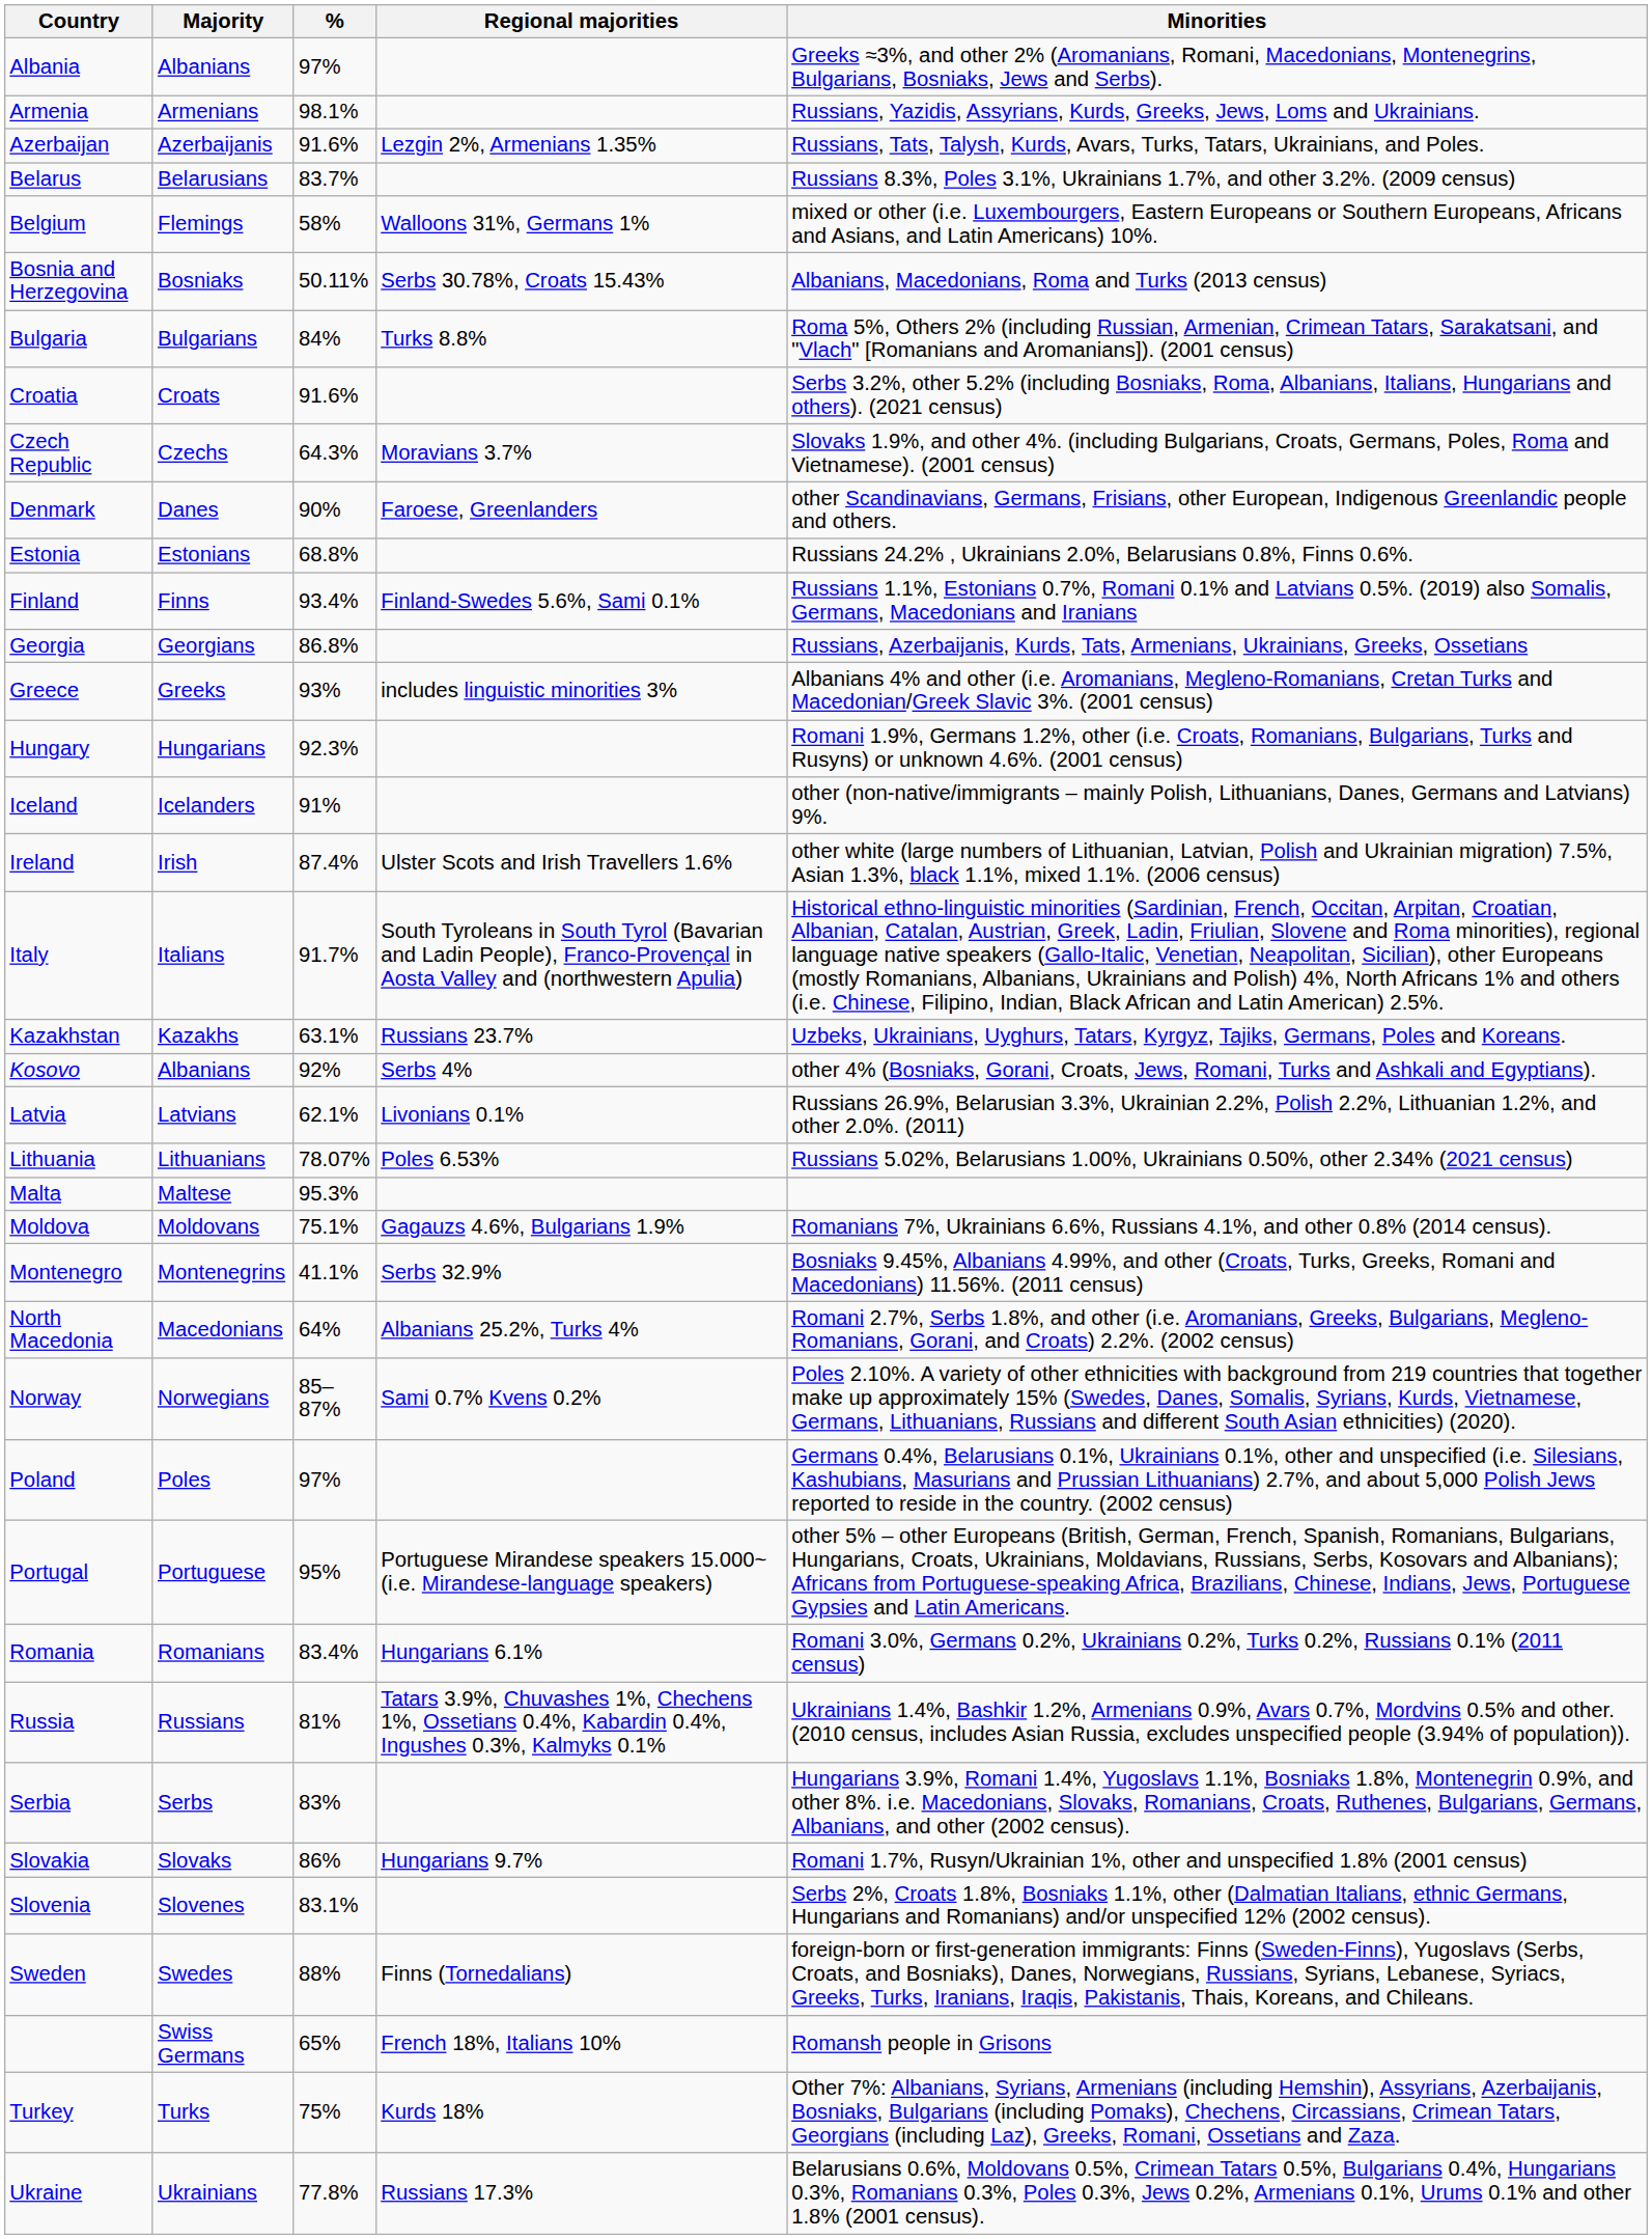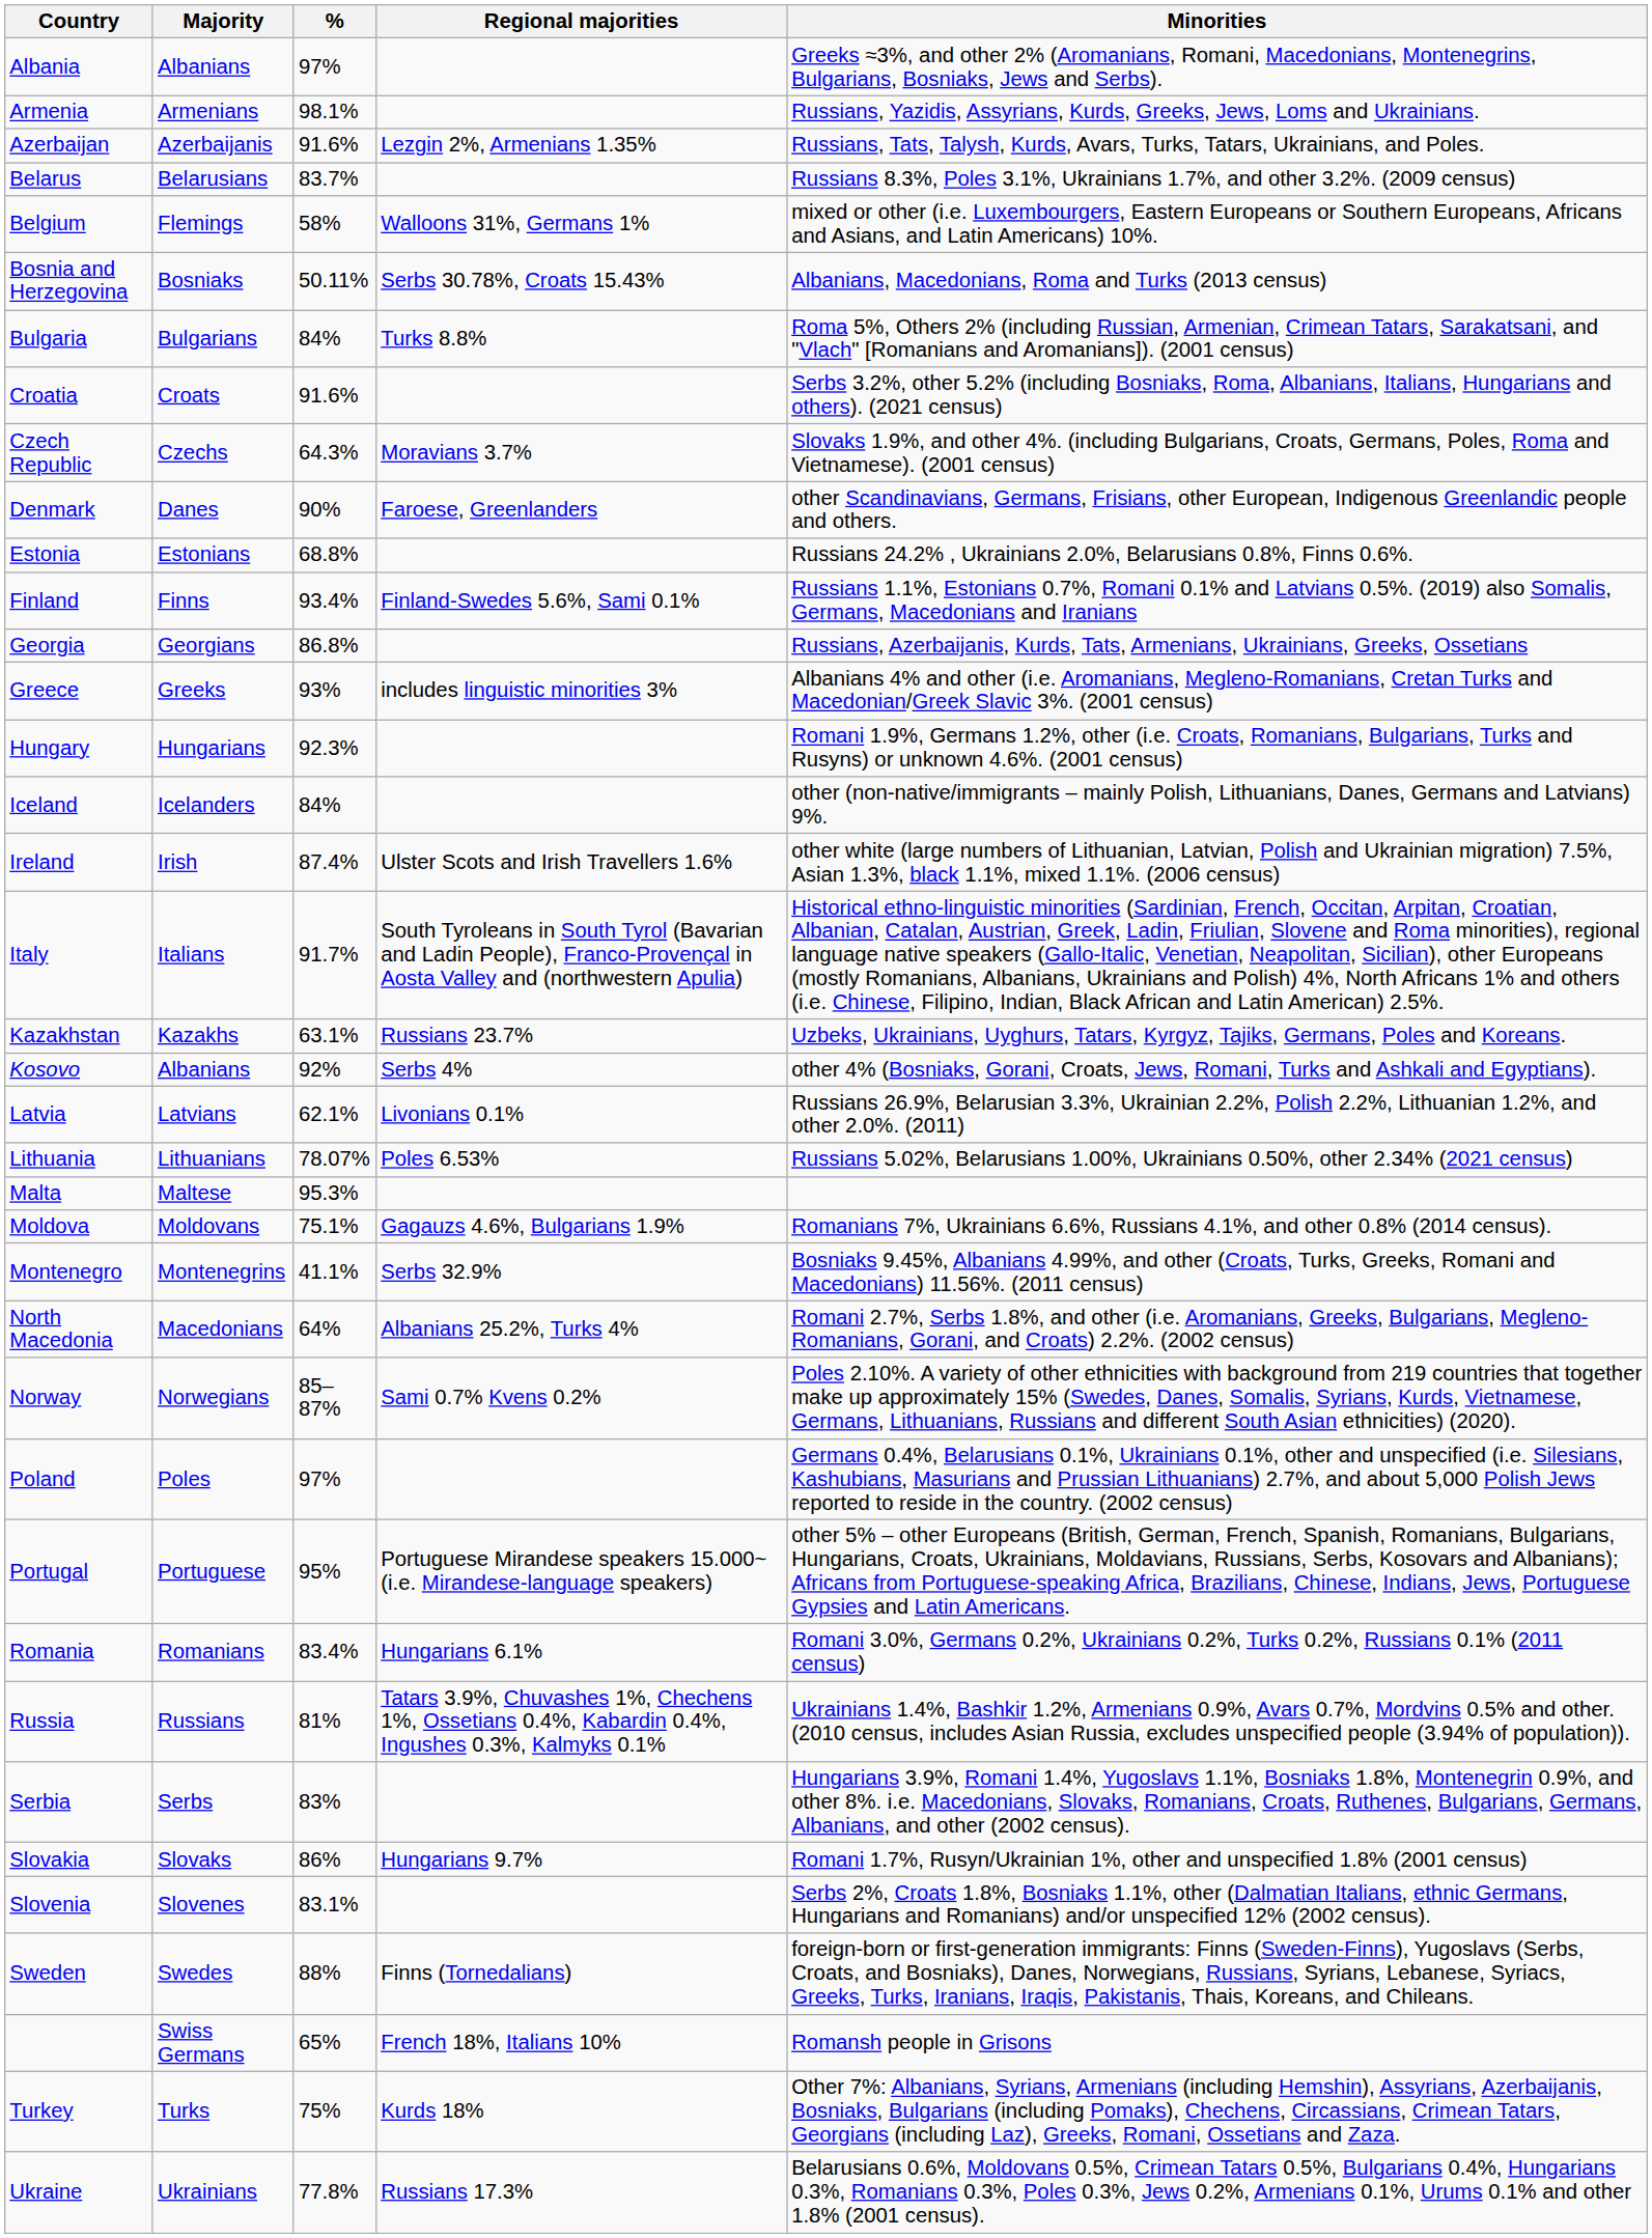Iceland | %: 91% -> 84%
